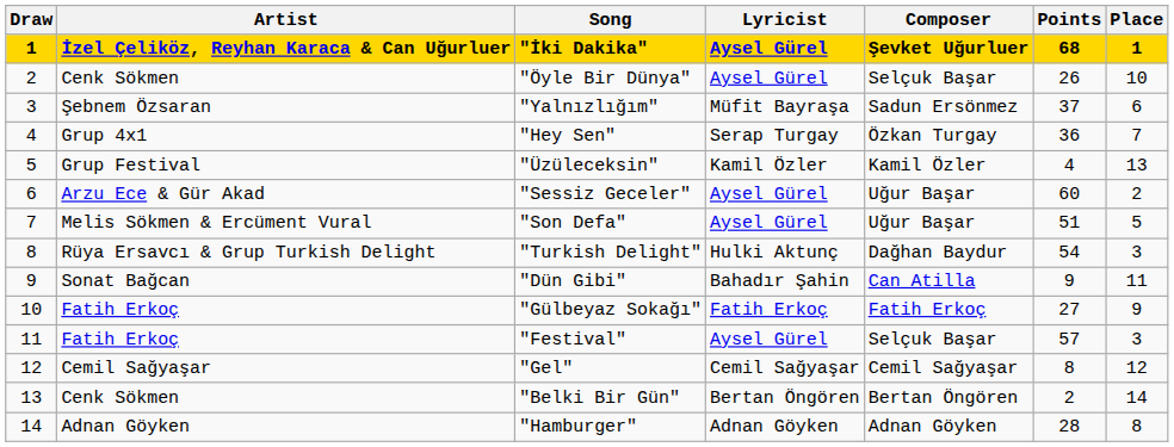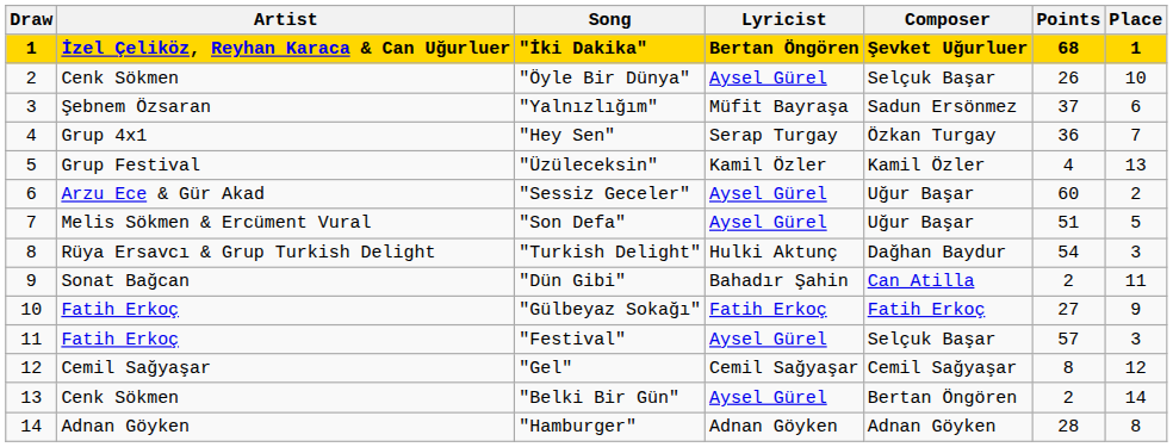"İki Dakika" | Lyricist: Aysel Gürel -> Bertan Öngören
"Dün Gibi" | Points: 9 -> 2
"Belki Bir Gün" | Lyricist: Bertan Öngören -> Aysel Gürel
